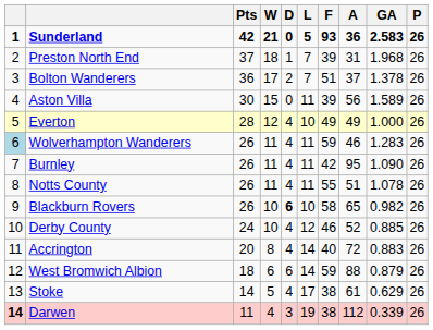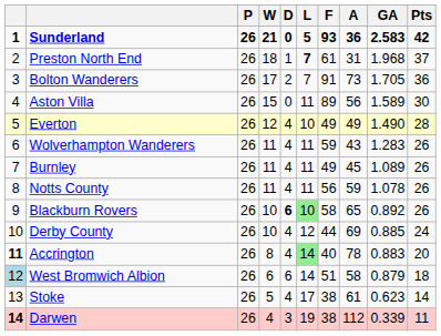columns swapped: P <-> Pts
Preston North End | L: normal -> bold
Preston North End | F: 39 -> 61
Bolton Wanderers | F: 51 -> 91
Bolton Wanderers | A: 37 -> 73
Bolton Wanderers | GA: 1.378 -> 1.705
Aston Villa | F: 39 -> 89
Everton | GA: 1.000 -> 1.490
Wolverhampton Wanderers | column 1: lightblue background -> no background
Wolverhampton Wanderers | A: 46 -> 43
Burnley | F: 42 -> 49
Burnley | A: 95 -> 45
Burnley | GA: 1.090 -> 1.089
Notts County | F: 55 -> 56
Notts County | A: 51 -> 59
Blackburn Rovers | L: no background -> lightgreen background
Blackburn Rovers | GA: 0.982 -> 0.892
Derby County | F: 46 -> 44
Derby County | A: 52 -> 69
Accrington | column 1: normal -> bold
Accrington | L: no background -> lightgreen background
Accrington | A: 72 -> 78
West Bromwich Albion | column 1: no background -> lightblue background
West Bromwich Albion | F: 59 -> 51
West Bromwich Albion | A: 88 -> 58
Stoke | GA: 0.629 -> 0.623
